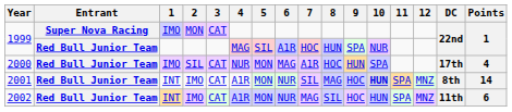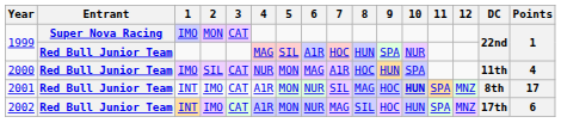2000 | DC: 17th -> 11th
2001 | Points: 14 -> 17
2002 | DC: 11th -> 17th
